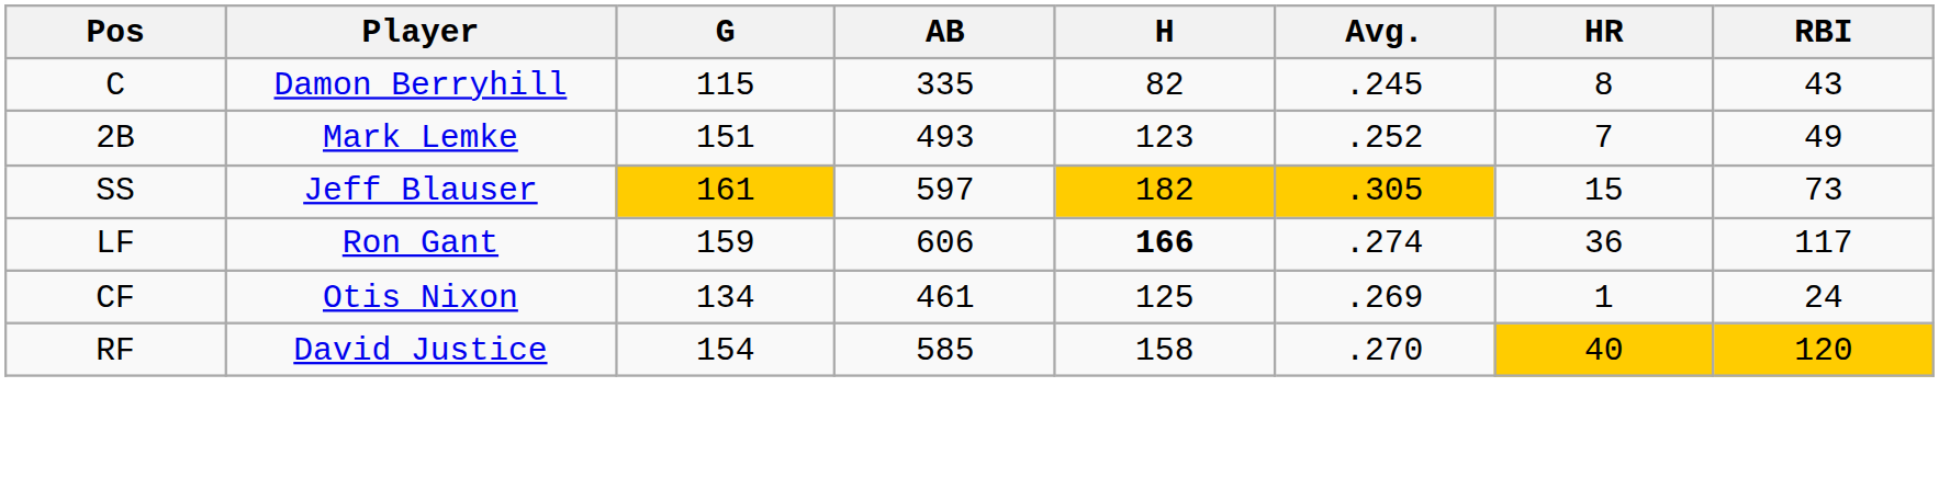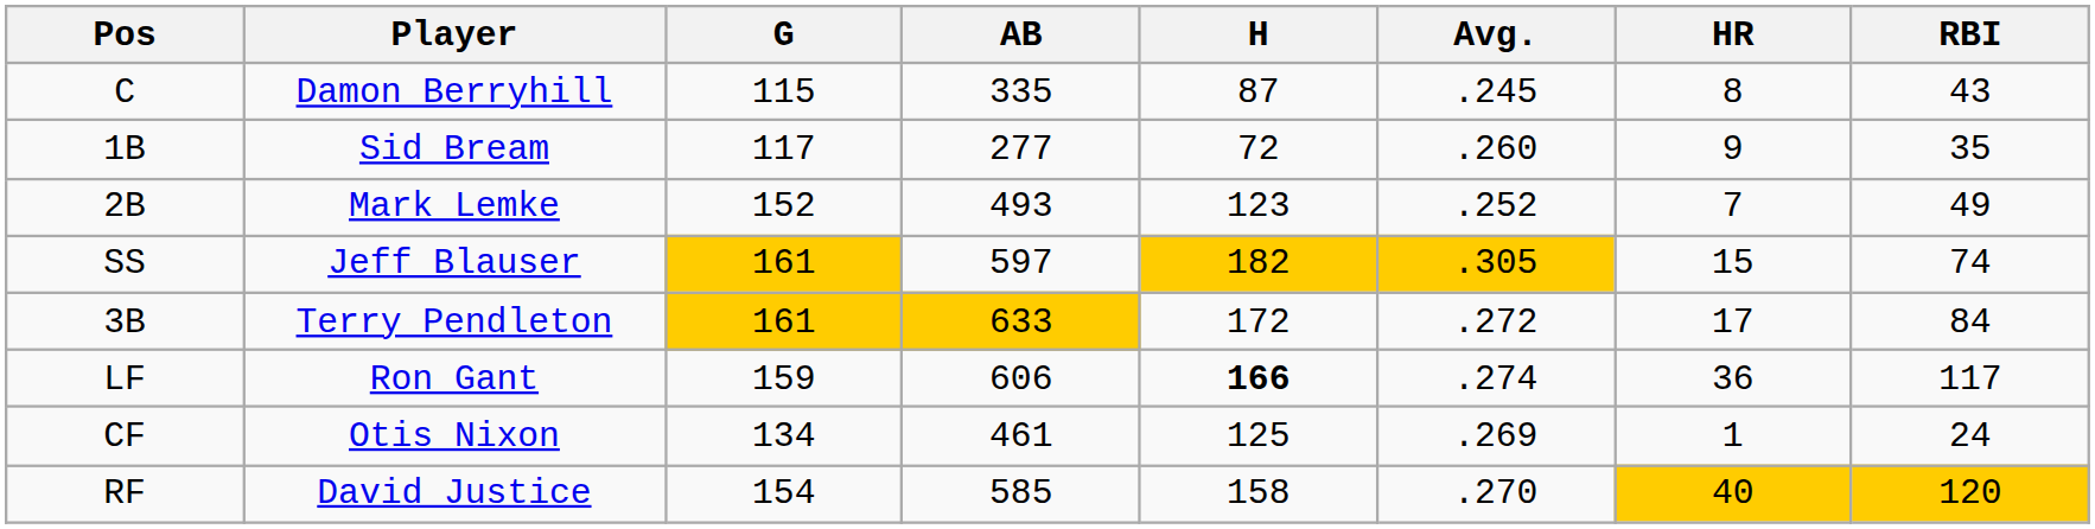C | H: 82 -> 87
+ row: 1B | Sid Bream | 117 | 277 | 72 | .260 | 9 | 35
2B | G: 151 -> 152
SS | RBI: 73 -> 74
+ row: 3B | Terry Pendleton | 161 | 633 | 172 | .272 | 17 | 84
